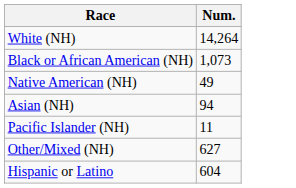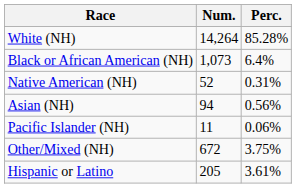+ column: Perc. | 85.28% | 6.4% | 0.31% | 0.56% | 0.06% | 3.75% | 3.61%
Native American (NH) | Num.: 49 -> 52
Other/Mixed (NH) | Num.: 627 -> 672
Hispanic or Latino | Num.: 604 -> 205
